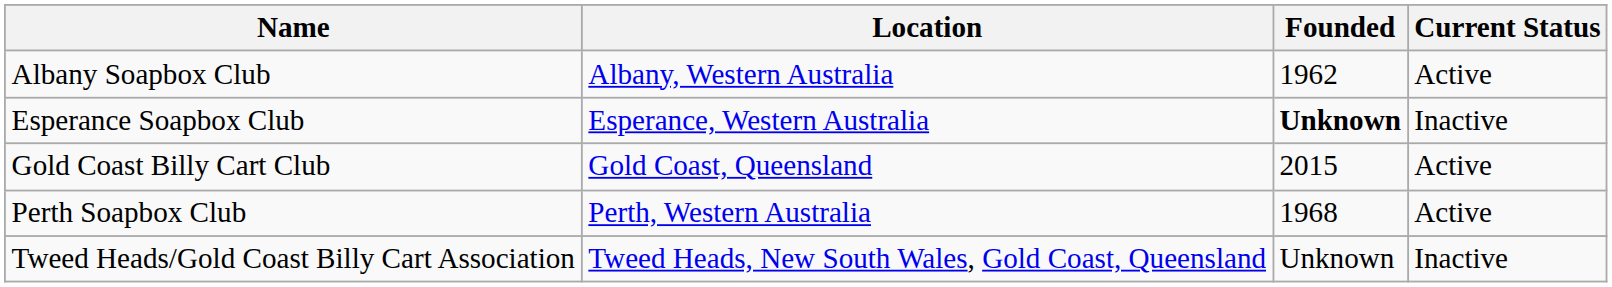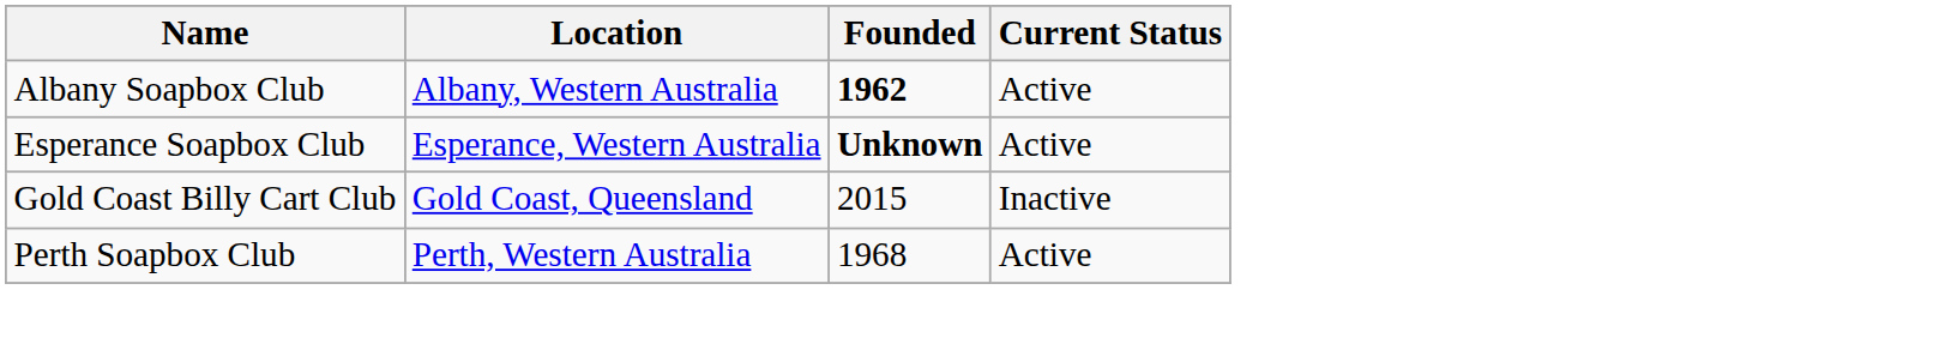Albany Soapbox Club | Founded: normal -> bold
Esperance Soapbox Club | Current Status: Inactive -> Active
Gold Coast Billy Cart Club | Current Status: Active -> Inactive
- row: Tweed Heads/Gold Coast Billy Cart Association | Tweed Heads, New South Wales, Gold Coast, Queensland | Unknown | Inactive
